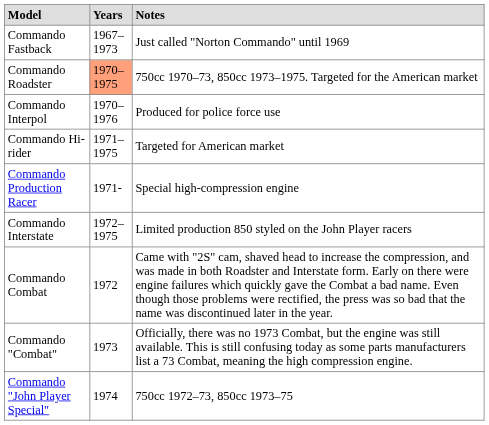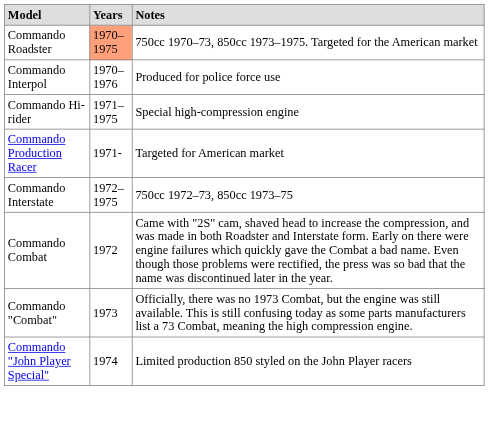- row: Commando Fastback | 1967–1973 | Just called "Norton Commando" until 1969
Commando Hi-rider | Notes: Targeted for American market -> Special high-compression engine
Commando Production Racer | Notes: Special high-compression engine -> Targeted for American market
Commando Interstate | Notes: Limited production 850 styled on the John Player racers -> 750cc 1972–73, 850cc 1973–75
Commando "John Player Special" | Notes: 750cc 1972–73, 850cc 1973–75 -> Limited production 850 styled on the John Player racers
